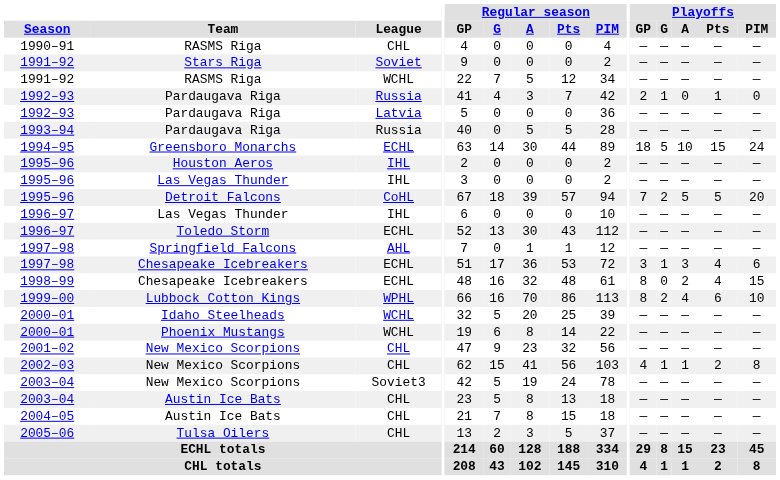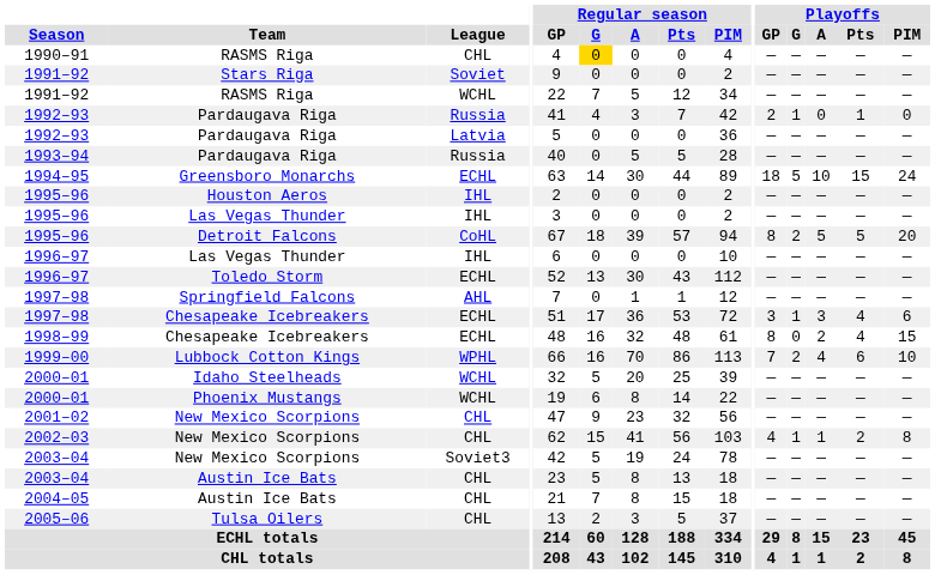1990–91 | Regular season / G: no background -> gold background
1995–96 / Detroit Falcons | Playoffs / GP: 7 -> 8
1999–00 | Playoffs / GP: 8 -> 7
